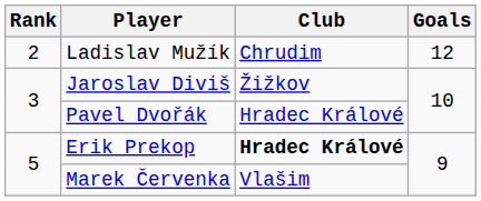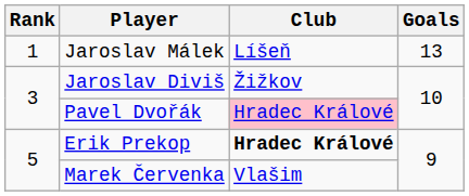+ row: 1 | Jaroslav Málek | Líšeň | 13
- row: 2 | Ladislav Mužík | Chrudim | 12
Pavel Dvořák | Club: no background -> pink background
